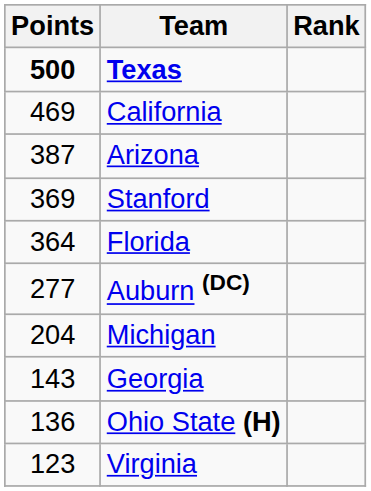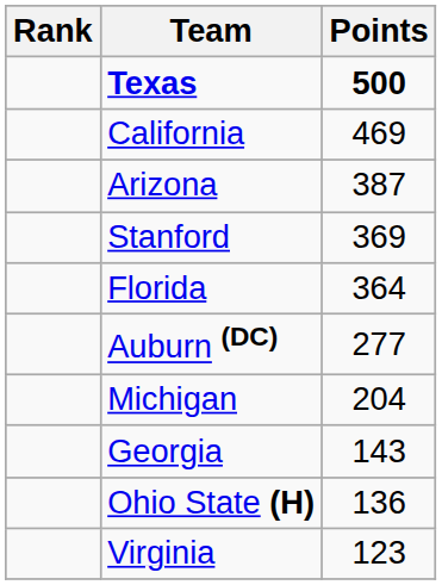columns swapped: Rank <-> Points
